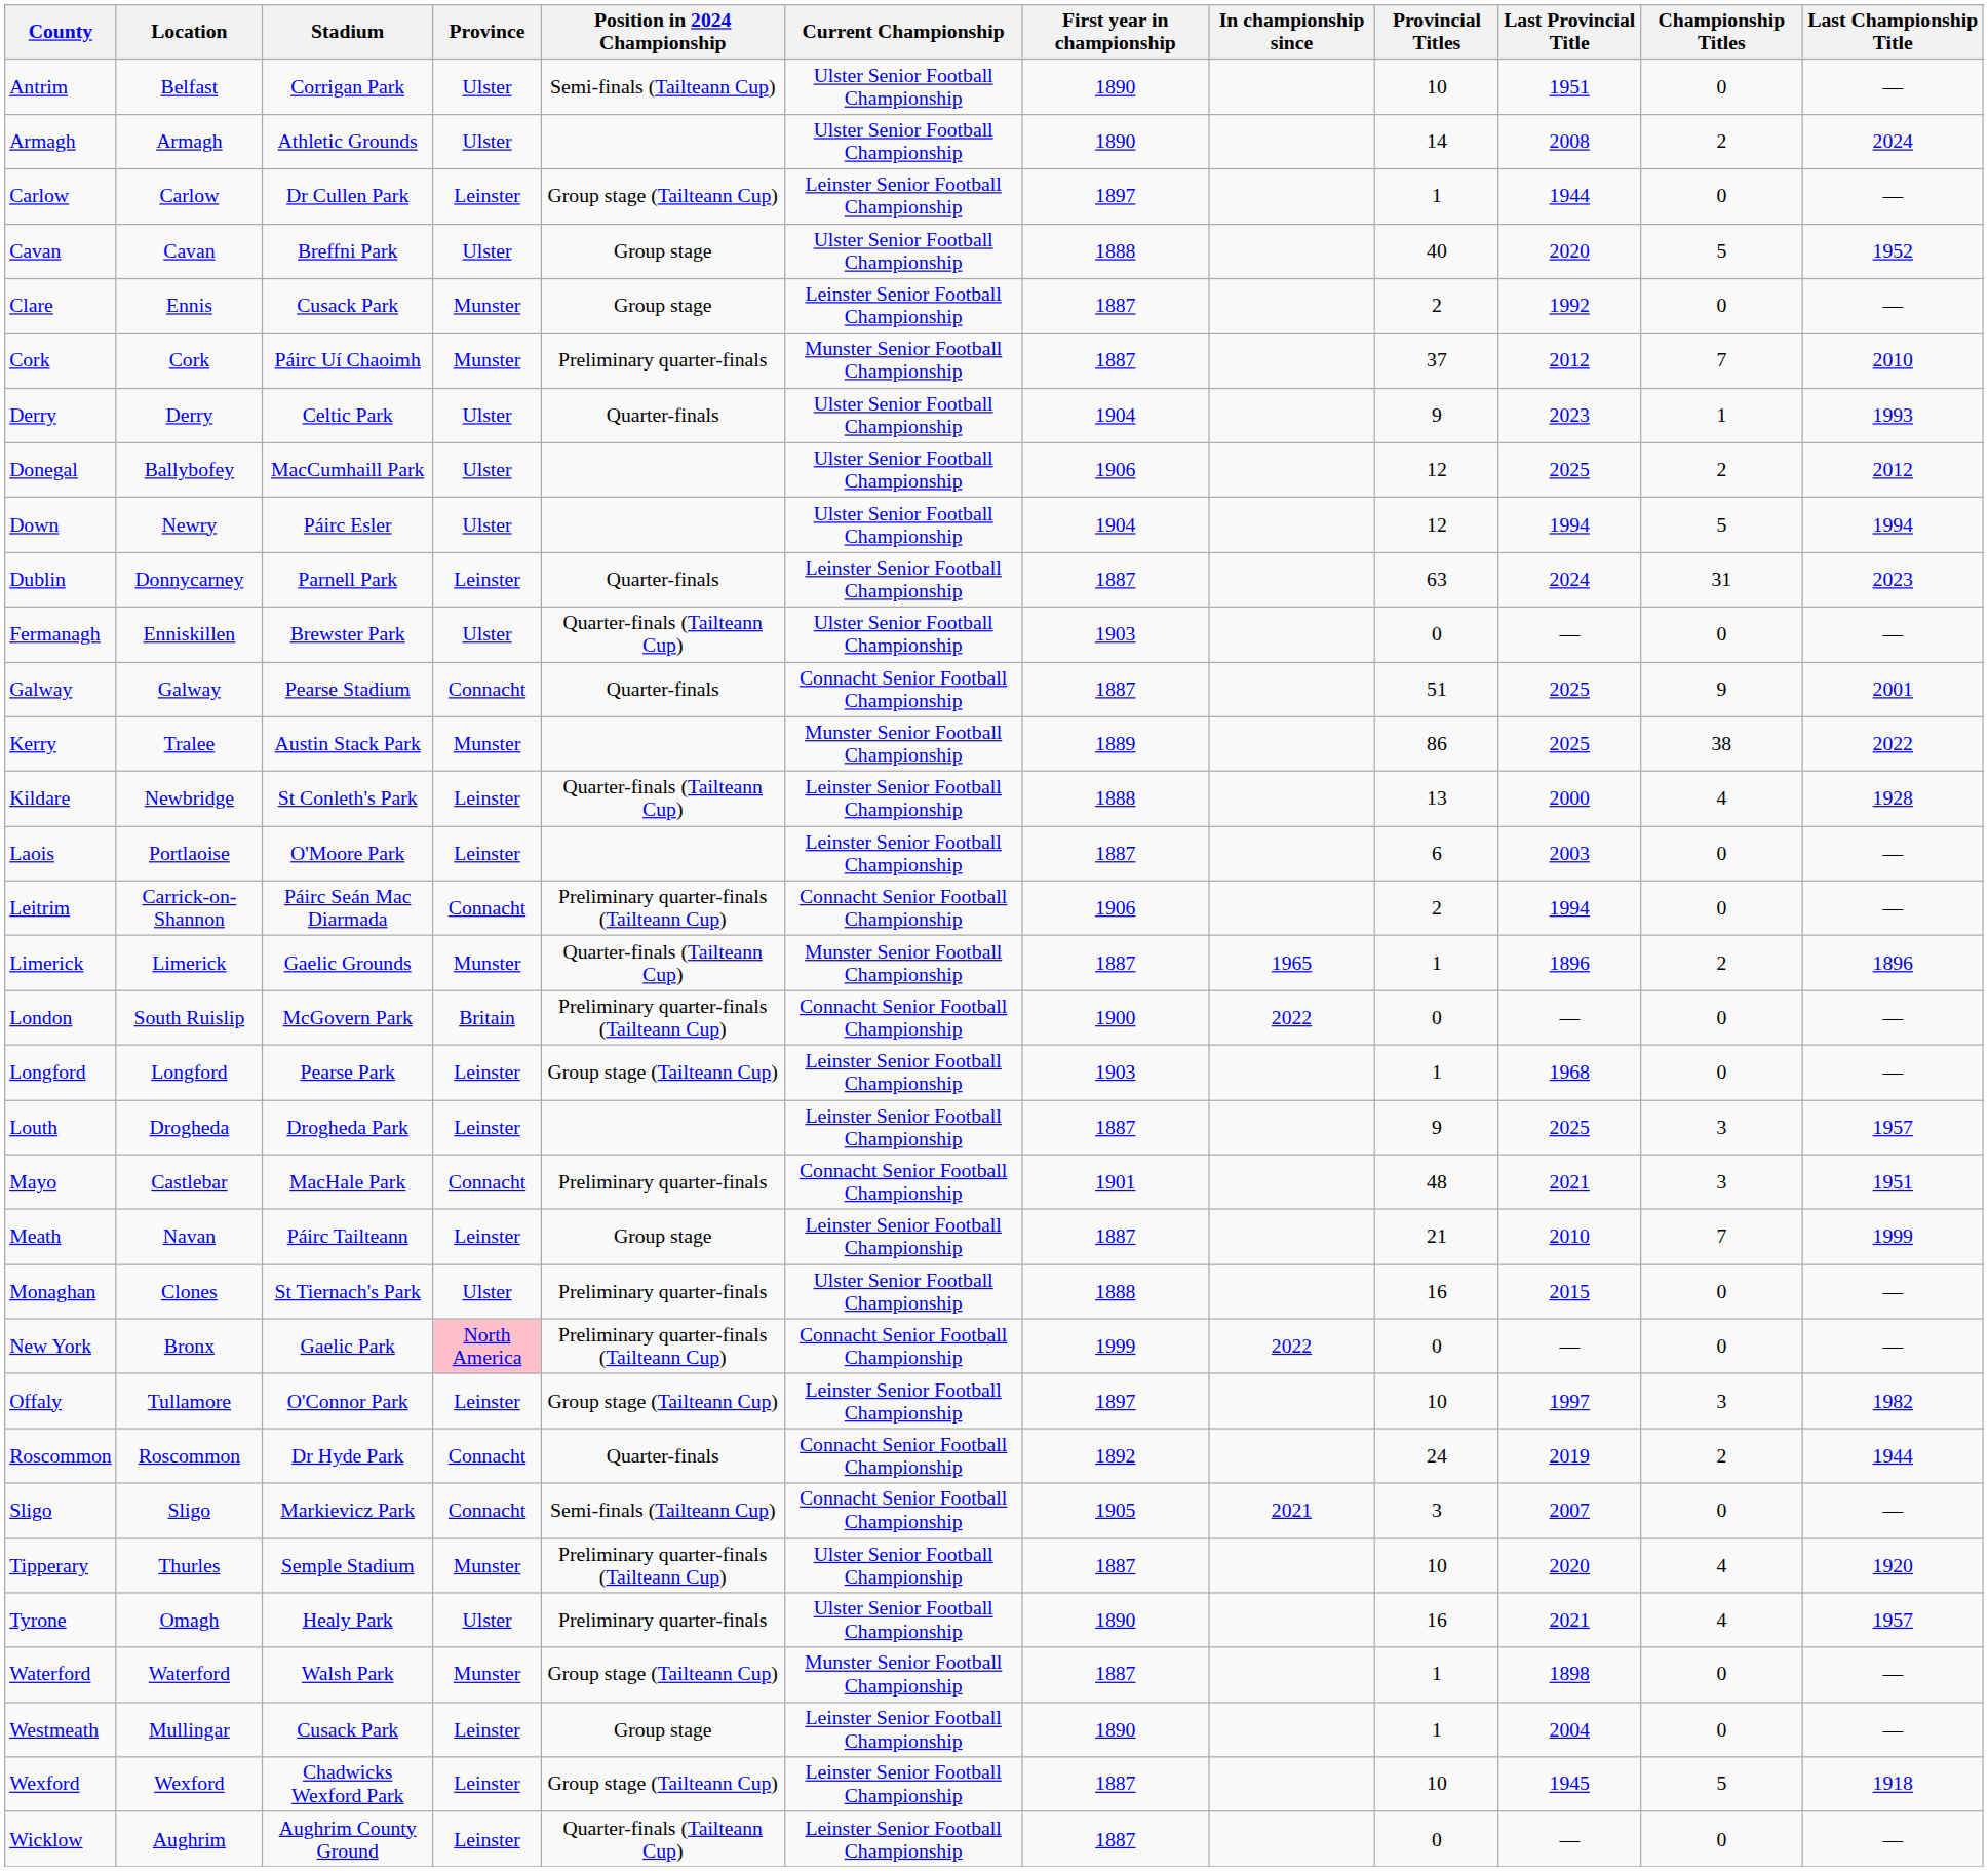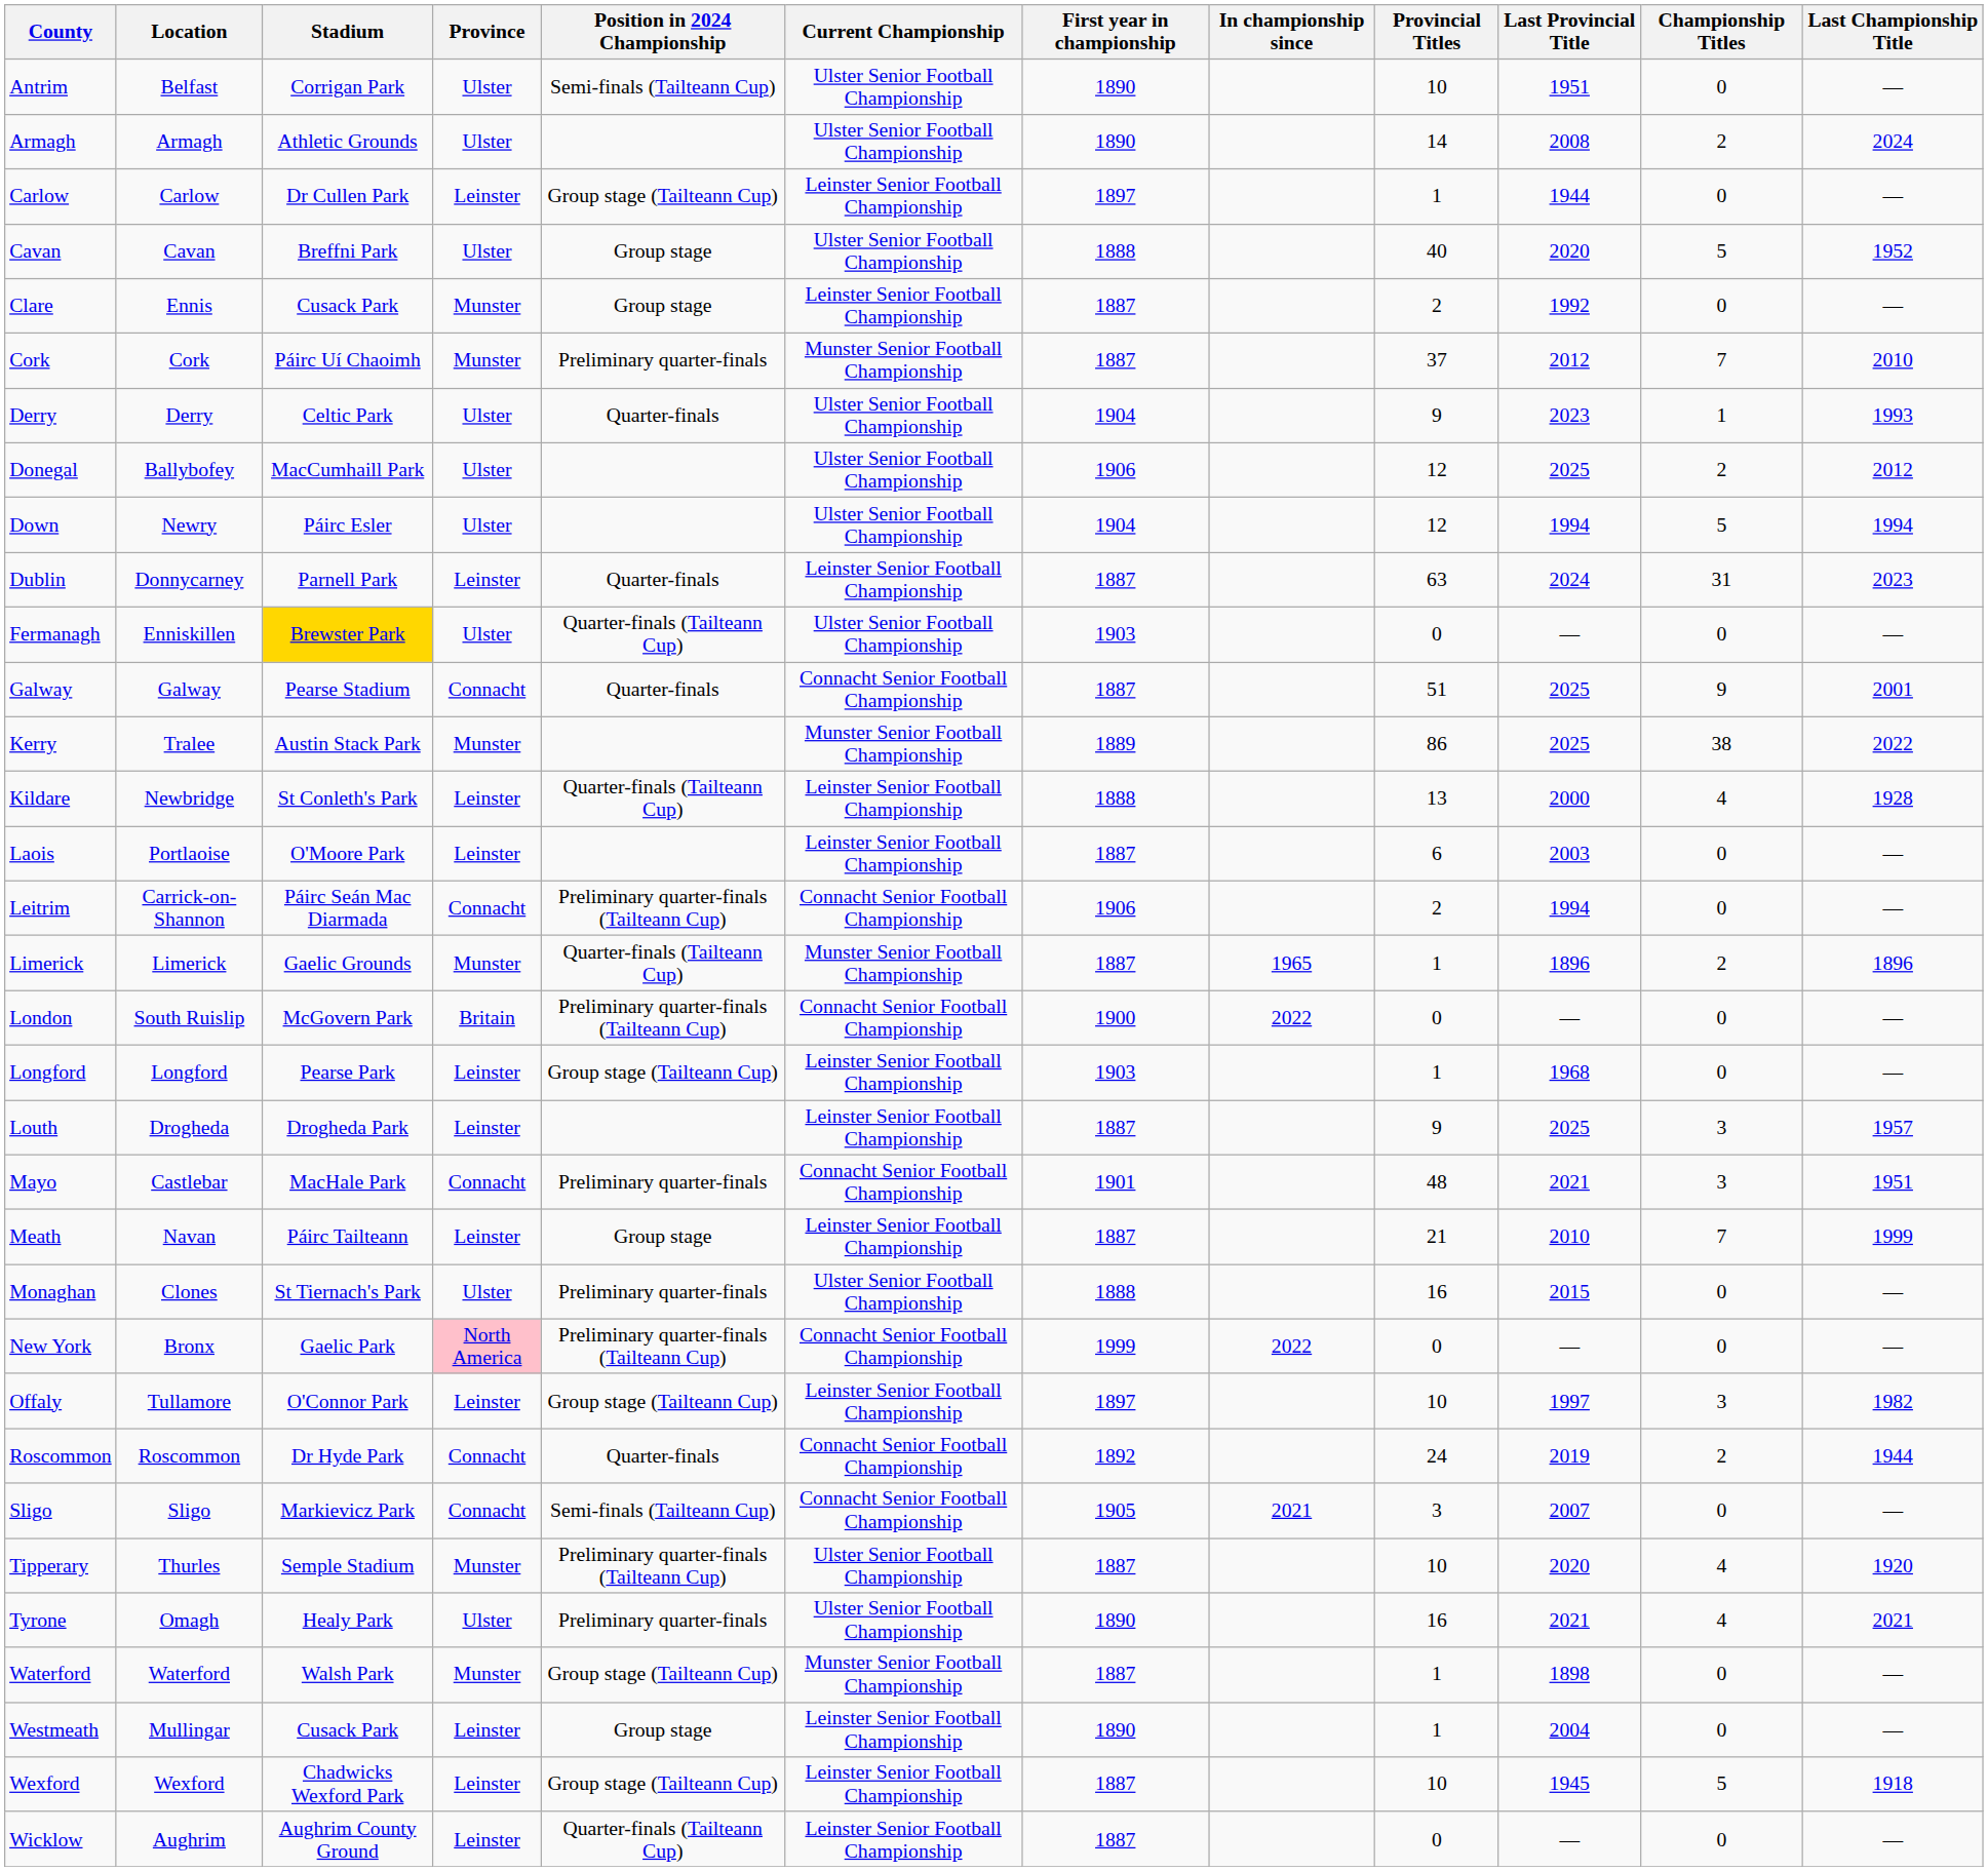Fermanagh | Stadium: no background -> gold background
Tyrone | Last Championship Title: 1957 -> 2021
